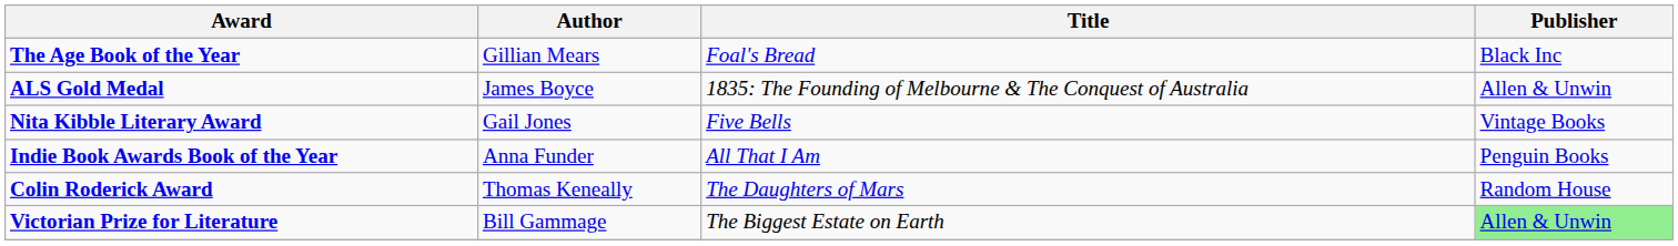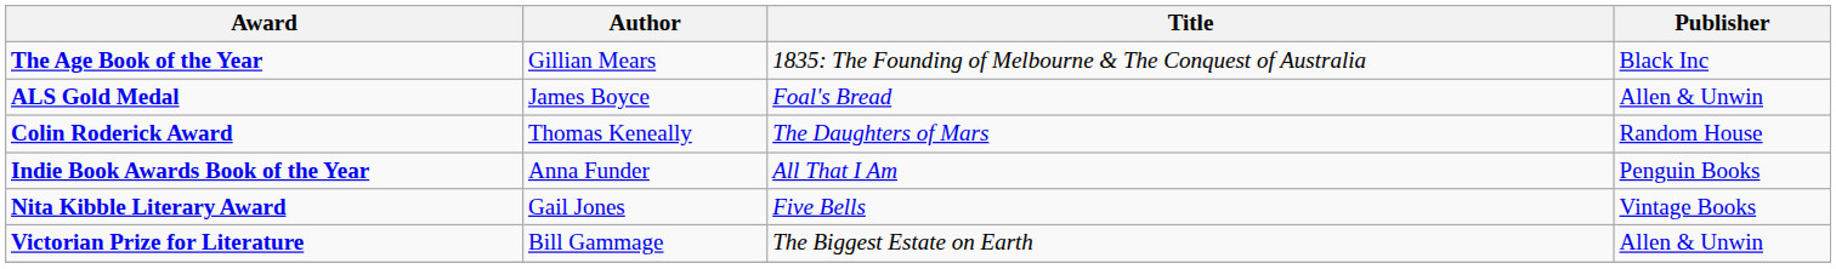The Age Book of the Year | Title: Foal's Bread -> 1835: The Founding of Melbourne & The Conquest of Australia
ALS Gold Medal | Title: 1835: The Founding of Melbourne & The Conquest of Australia -> Foal's Bread
rows swapped: Colin Roderick Award <-> Nita Kibble Literary Award
Victorian Prize for Literature | Publisher: lightgreen background -> no background
